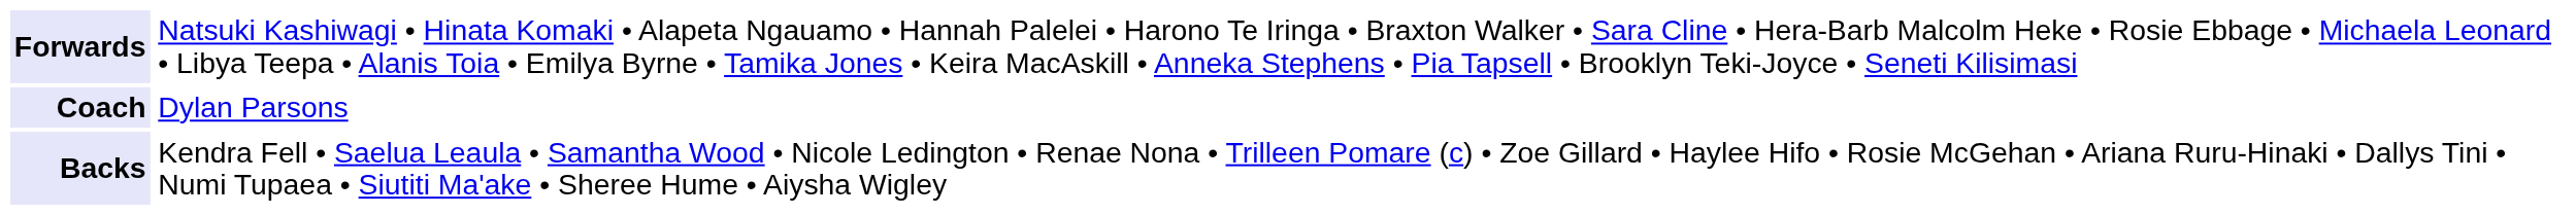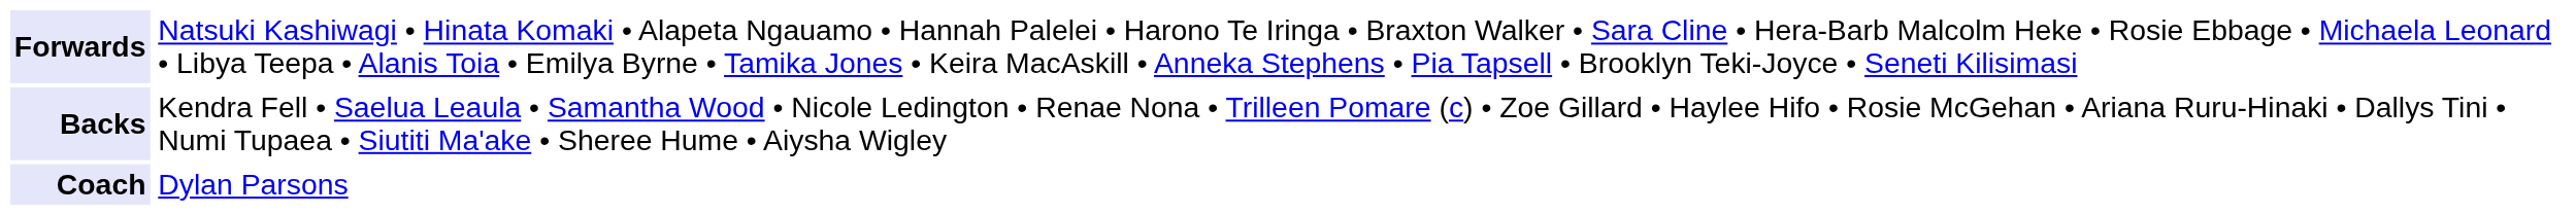rows swapped: Backs <-> Coach
